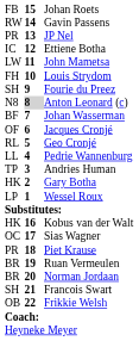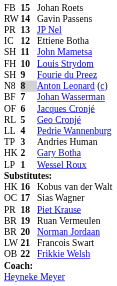John Mametsa | column 1: LW -> SH
Francois Swart | column 1: SH -> LW
